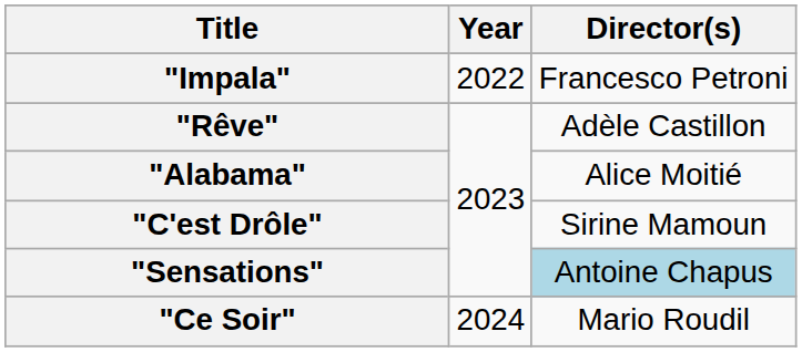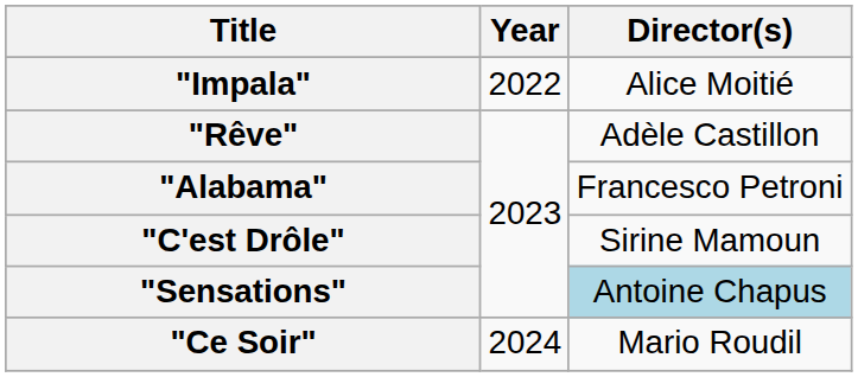"Impala" | Director(s): Francesco Petroni -> Alice Moitié
"Alabama" | Director(s): Alice Moitié -> Francesco Petroni
